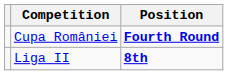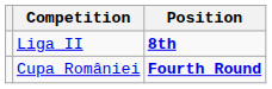rows swapped: Liga II <-> Cupa României
